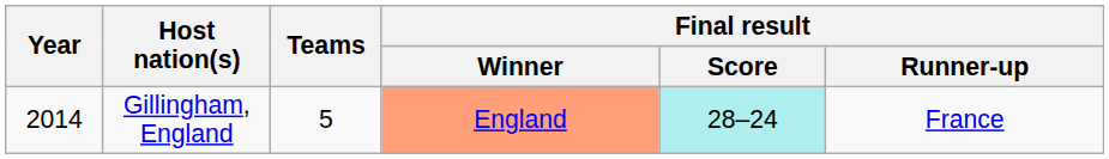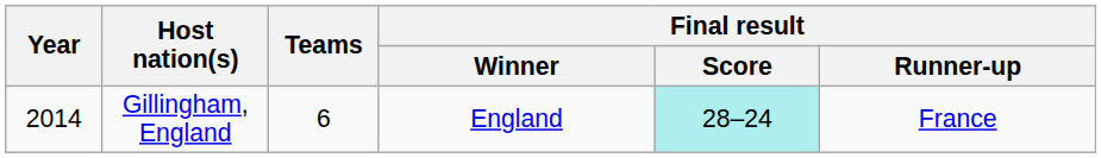Gillingham, England | Teams: 5 -> 6
Gillingham, England | Final result / Winner: lightsalmon background -> no background
